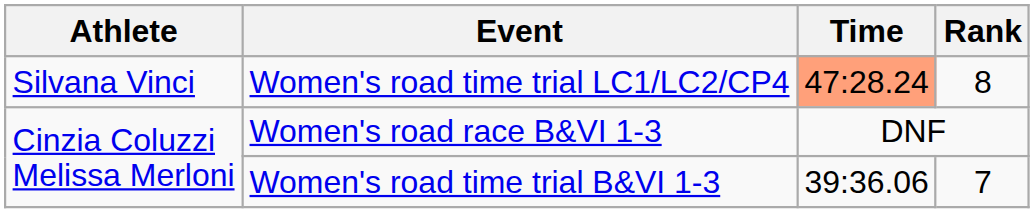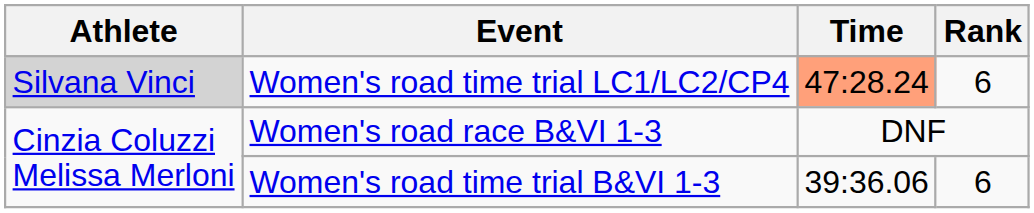Women's road time trial LC1/LC2/CP4 | Athlete: no background -> lightgrey background
Women's road time trial LC1/LC2/CP4 | Rank: 8 -> 6
Women's road time trial B&VI 1-3 | Rank: 7 -> 6
